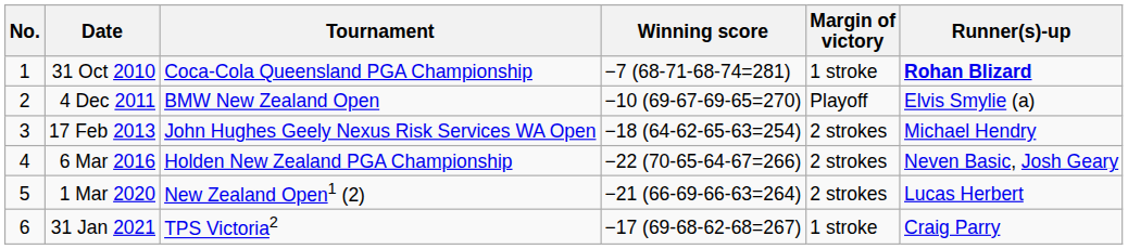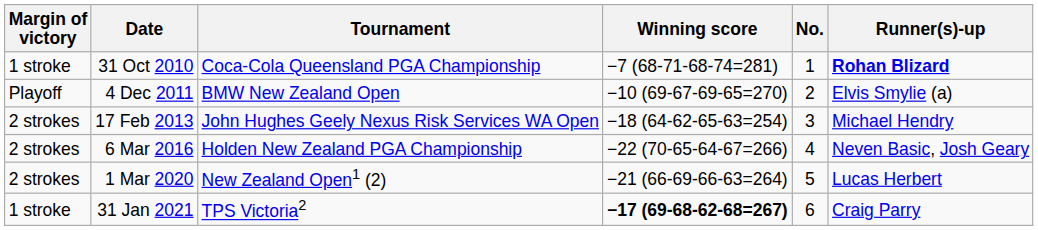columns swapped: No. <-> Margin of victory
31 Jan 2021 | Winning score: normal -> bold
